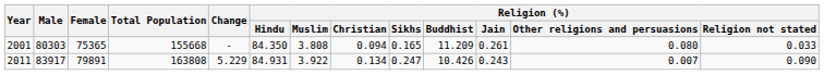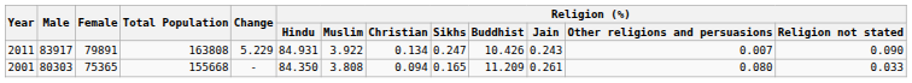rows swapped: 2001 <-> 2011
